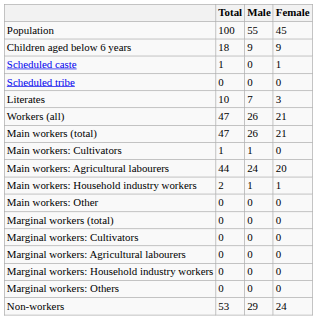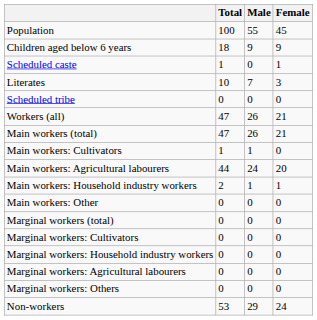rows swapped: Scheduled tribe <-> Literates
rows swapped: Marginal workers: Agricultural labourers <-> Marginal workers: Household industry workers
